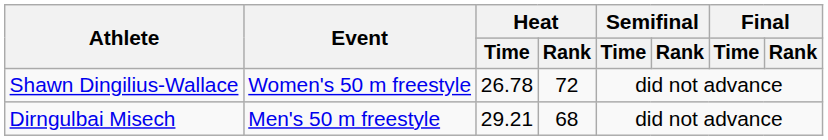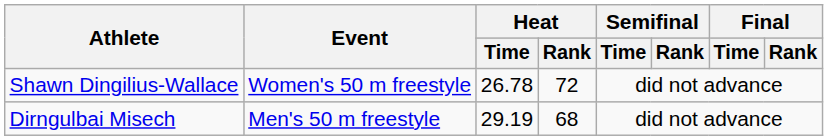Dirngulbai Misech | Heat / Time: 29.21 -> 29.19
